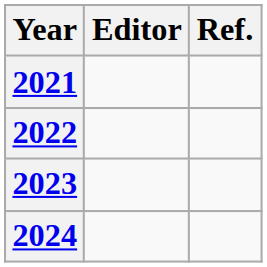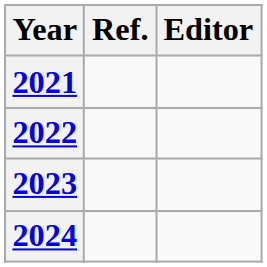columns swapped: Editor <-> Ref.
